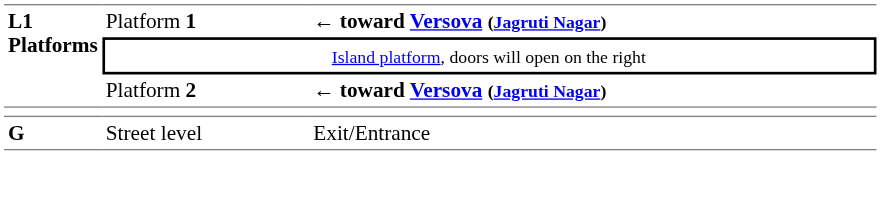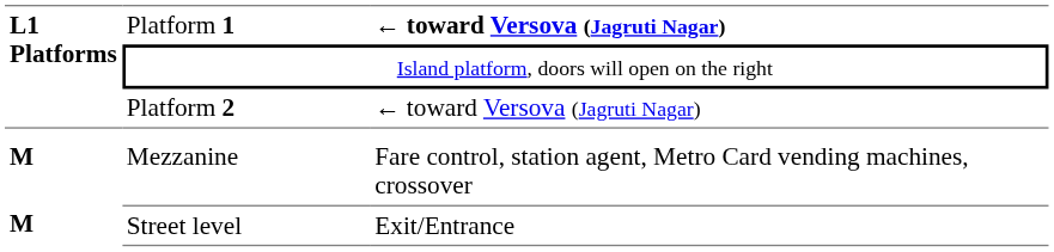Platform 2 | column 3: bold -> normal
+ row: M | Mezzanine | Fare control, station agent, Metro Card vending machines, crossover
Street level | L1 Platforms: G -> M
